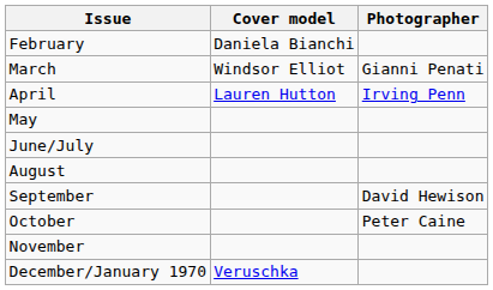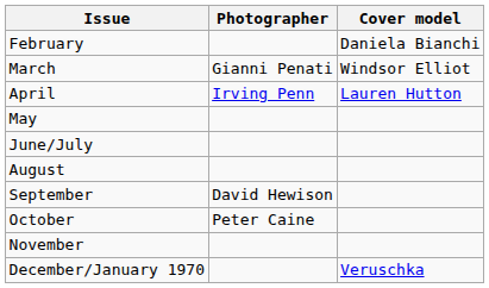columns swapped: Cover model <-> Photographer
